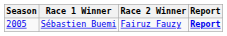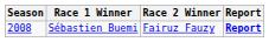Sébastien Buemi | Season: 2005 -> 2008
